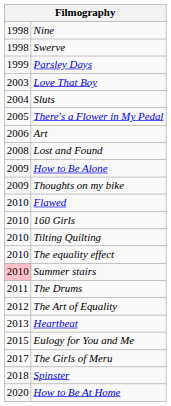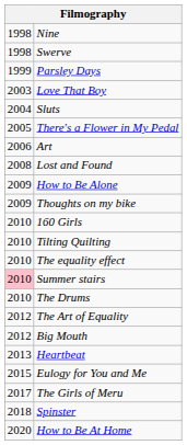- row: 2010 | Flawed
The Drums | column 1: 2011 -> 2010
+ row: 2012 | Big Mouth
